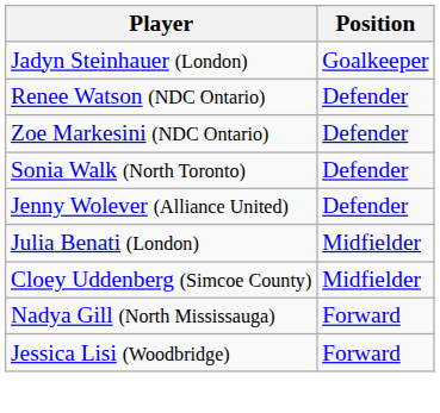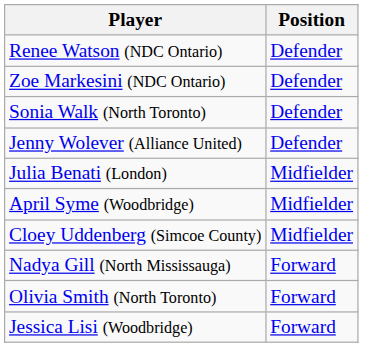- row: Jadyn Steinhauer (London) | Goalkeeper
+ row: April Syme (Woodbridge) | Midfielder
+ row: Olivia Smith (North Toronto) | Forward
